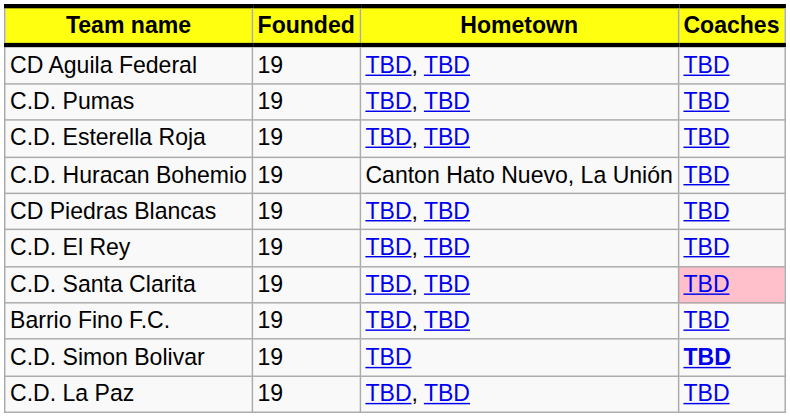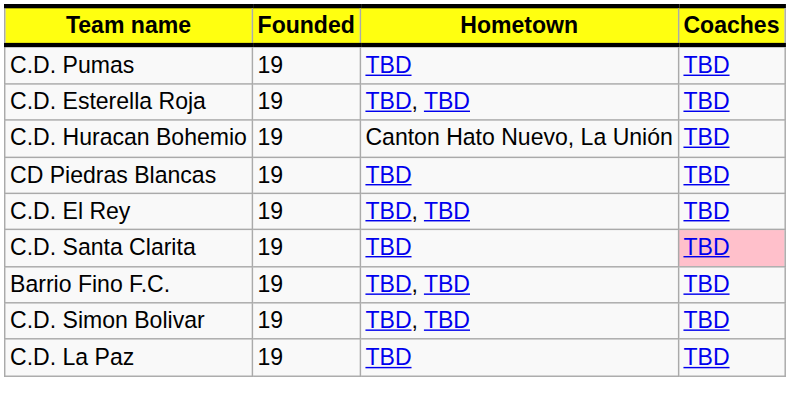- row: CD Aguila Federal | 19 | TBD, TBD | TBD
C.D. Pumas | Hometown: TBD, TBD -> TBD
CD Piedras Blancas | Hometown: TBD, TBD -> TBD
C.D. Santa Clarita | Hometown: TBD, TBD -> TBD
C.D. Simon Bolivar | Hometown: TBD -> TBD, TBD
C.D. Simon Bolivar | Coaches: bold -> normal
C.D. La Paz | Hometown: TBD, TBD -> TBD
